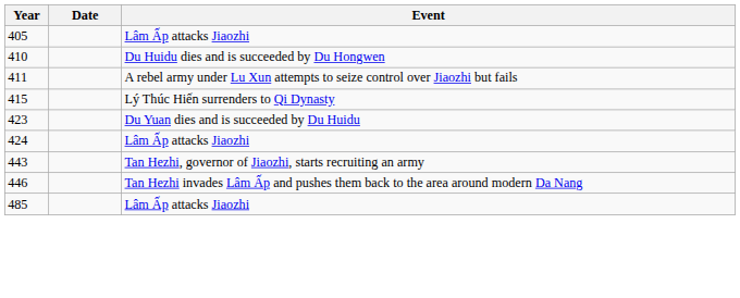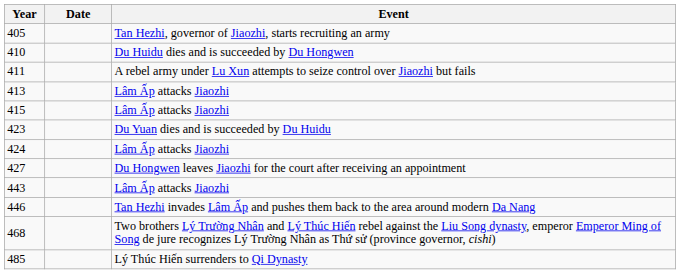405 | Event: Lâm Ấp attacks Jiaozhi -> Tan Hezhi, governor of Jiaozhi, starts recruiting an army
+ row: 413 | Lâm Ấp attacks Jiaozhi
415 | Event: Lý Thúc Hiến surrenders to Qi Dynasty -> Lâm Ấp attacks Jiaozhi
+ row: 427 | Du Hongwen leaves Jiaozhi for the court after receiving an appointment
443 | Event: Tan Hezhi, governor of Jiaozhi, starts recruiting an army -> Lâm Ấp attacks Jiaozhi
+ row: 468 | Two brothers Lý Trường Nhân and Lý Thúc Hiến rebel against the Liu Song dynasty, emperor Emperor Ming of Song de jure recognizes Lý Trường Nhân as Thứ sử (province governor, cishi)
485 | Event: Lâm Ấp attacks Jiaozhi -> Lý Thúc Hiến surrenders to Qi Dynasty
